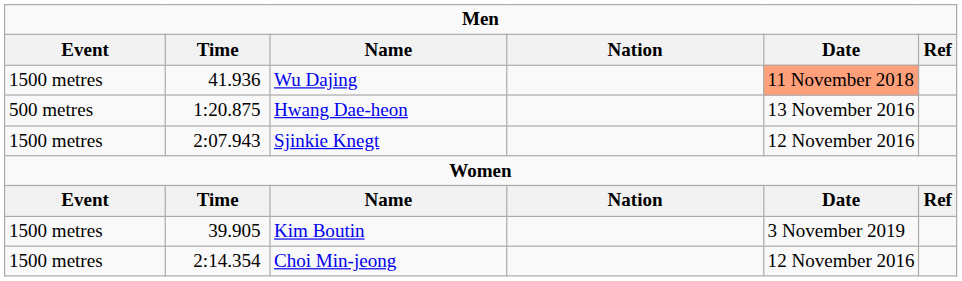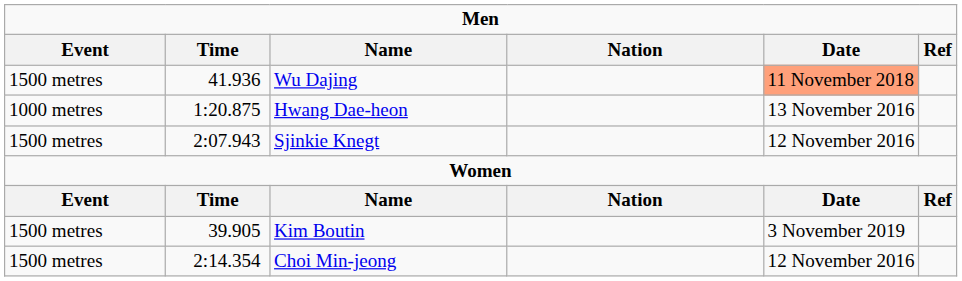Hwang Dae-heon | Event: 500 metres -> 1000 metres
